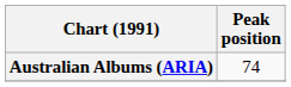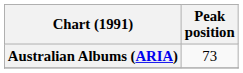Australian Albums (ARIA) | Peak position: 74 -> 73
